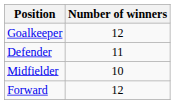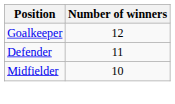- row: Forward | 12
